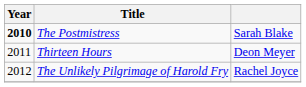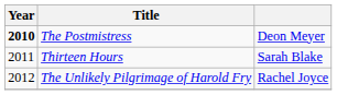The Postmistress | column 3: Sarah Blake -> Deon Meyer
Thirteen Hours | column 3: Deon Meyer -> Sarah Blake
